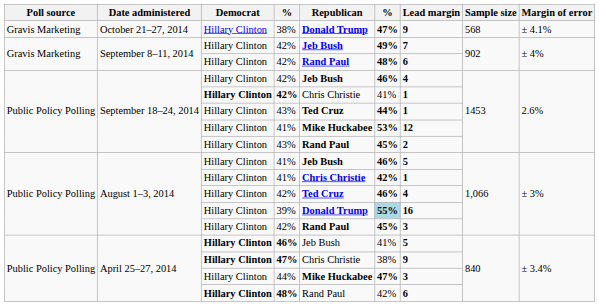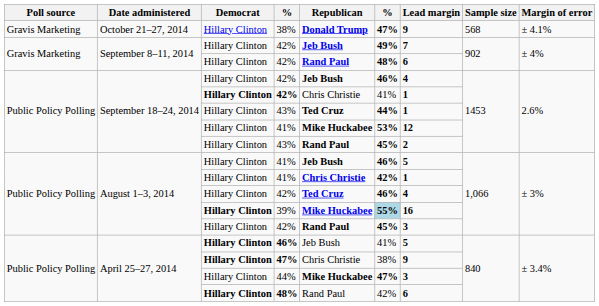39% | Democrat: normal -> bold
39% | Republican: Donald Trump -> Mike Huckabee
